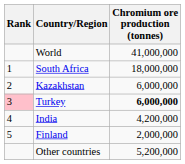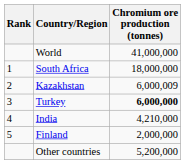Kazakhstan | Chromium ore production (tonnes): 6,000,000 -> 6,000,009
Turkey | Rank: pink background -> no background
India | Chromium ore production (tonnes): 4,200,000 -> 4,210,000
